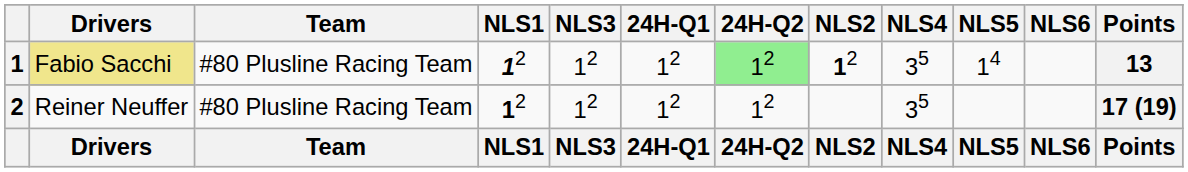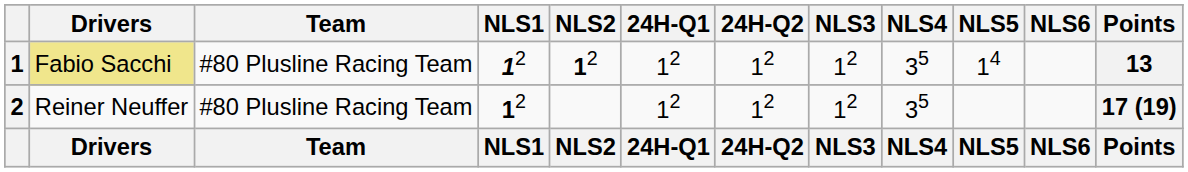columns swapped: NLS2 <-> NLS3
1 | 24H-Q2: lightgreen background -> no background
